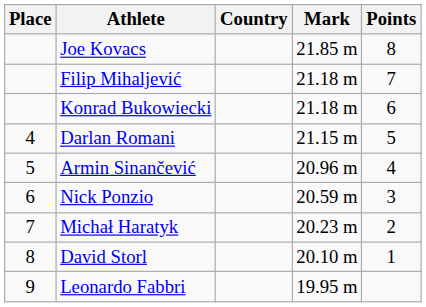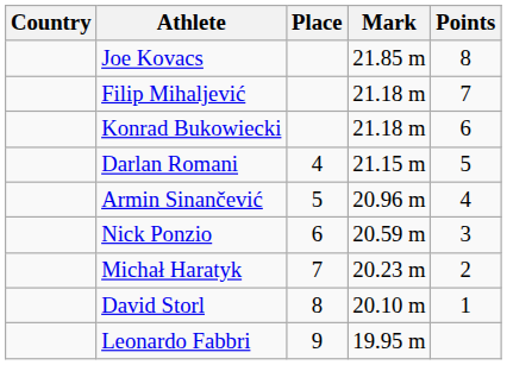columns swapped: Place <-> Country
